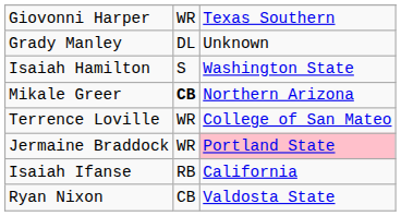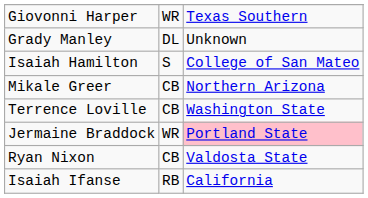Isaiah Hamilton | column 3: Washington State -> College of San Mateo
Mikale Greer | column 2: bold -> normal
Terrence Loville | column 2: WR -> CB
Terrence Loville | column 3: College of San Mateo -> Washington State
rows swapped: Ryan Nixon <-> Isaiah Ifanse
